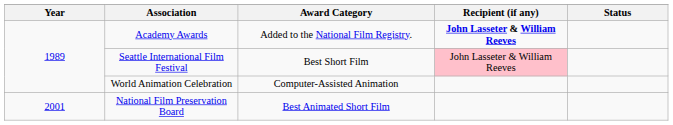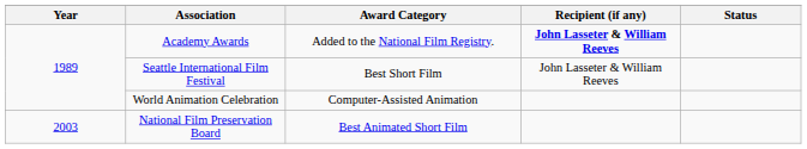Seattle International Film Festival | Recipient (if any): pink background -> no background
National Film Preservation Board | Year: 2001 -> 2003
